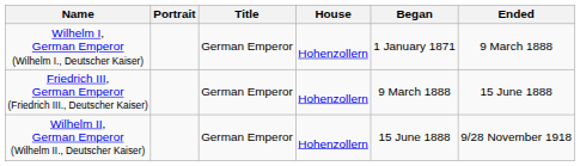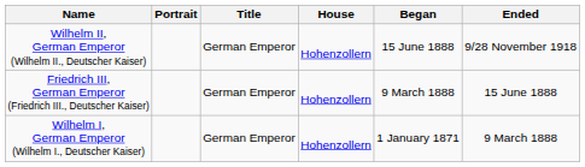rows swapped: Wilhelm I, German Emperor (Wilhelm I., Deutscher Kaiser) <-> Wilhelm II, German Emperor (Wilhelm II., Deutscher Kaiser)
